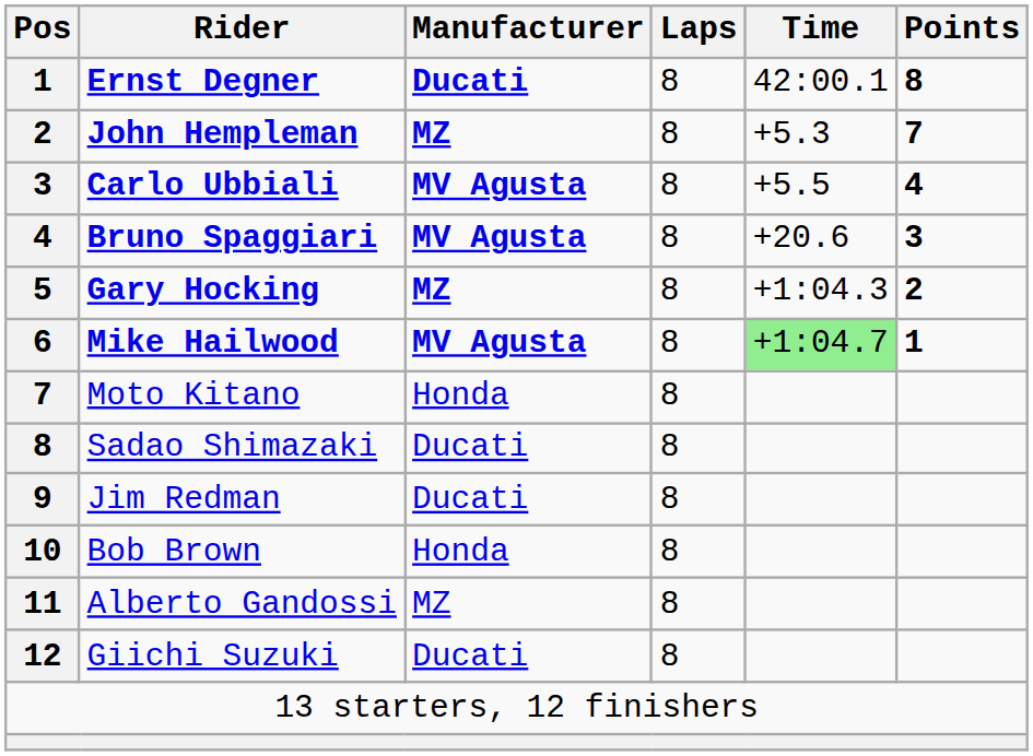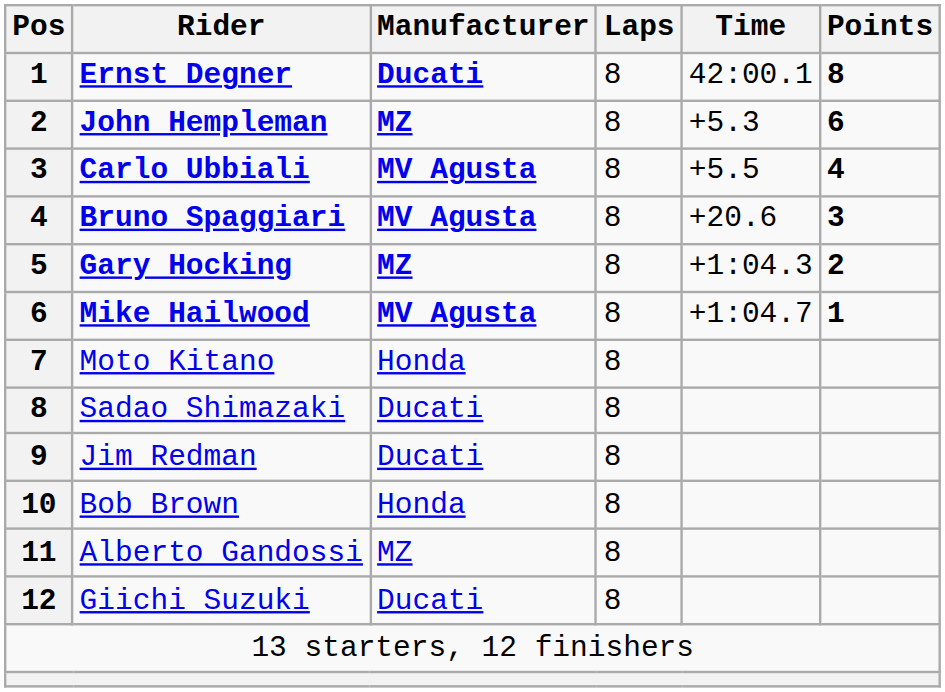John Hempleman | Points: 7 -> 6
Mike Hailwood | Time: lightgreen background -> no background
